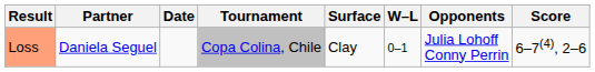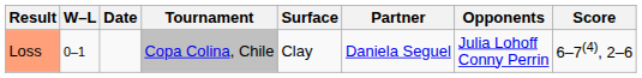columns swapped: W–L <-> Partner
